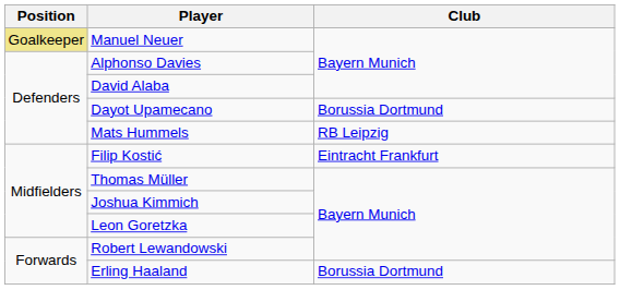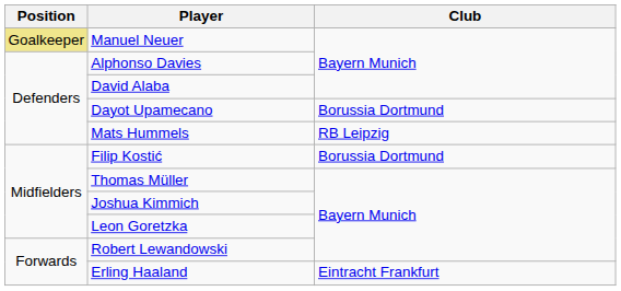Filip Kostić | Club: Eintracht Frankfurt -> Borussia Dortmund
Erling Haaland | Club: Borussia Dortmund -> Eintracht Frankfurt
